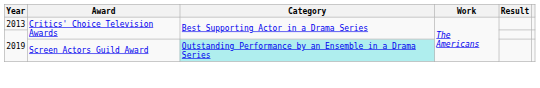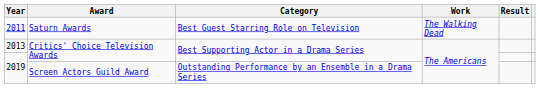+ row: 2011 | Saturn Awards | Best Guest Starring Role on Television | The Walking Dead
2019 / Screen Actors Guild Award | Category: paleturquoise background -> no background
